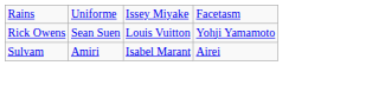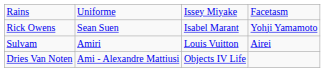Rick Owens | column 3: Louis Vuitton -> Isabel Marant
Sulvam | column 3: Isabel Marant -> Louis Vuitton
+ row: Dries Van Noten | Ami - Alexandre Mattiusi | Objects IV Life
